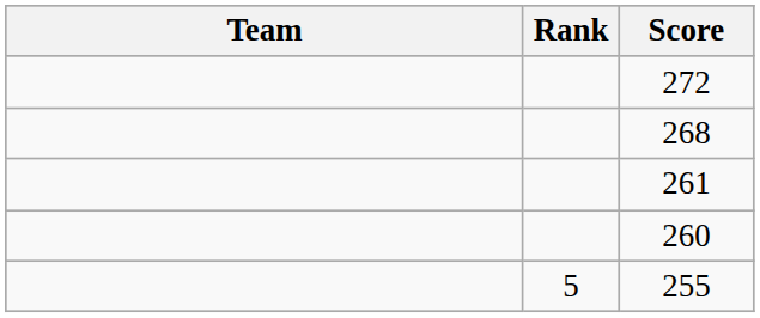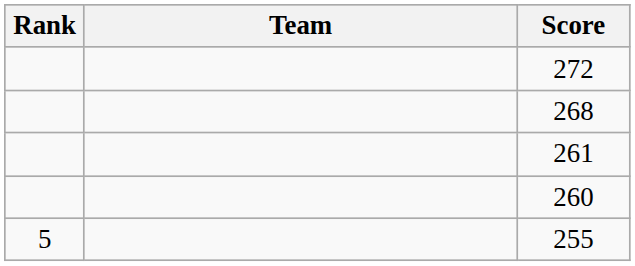columns swapped: Rank <-> Team
